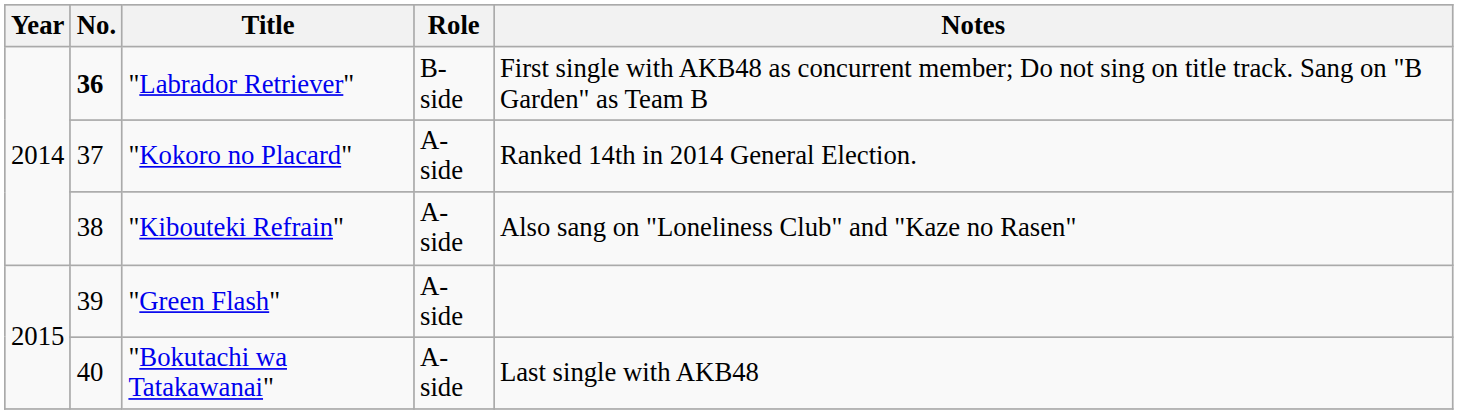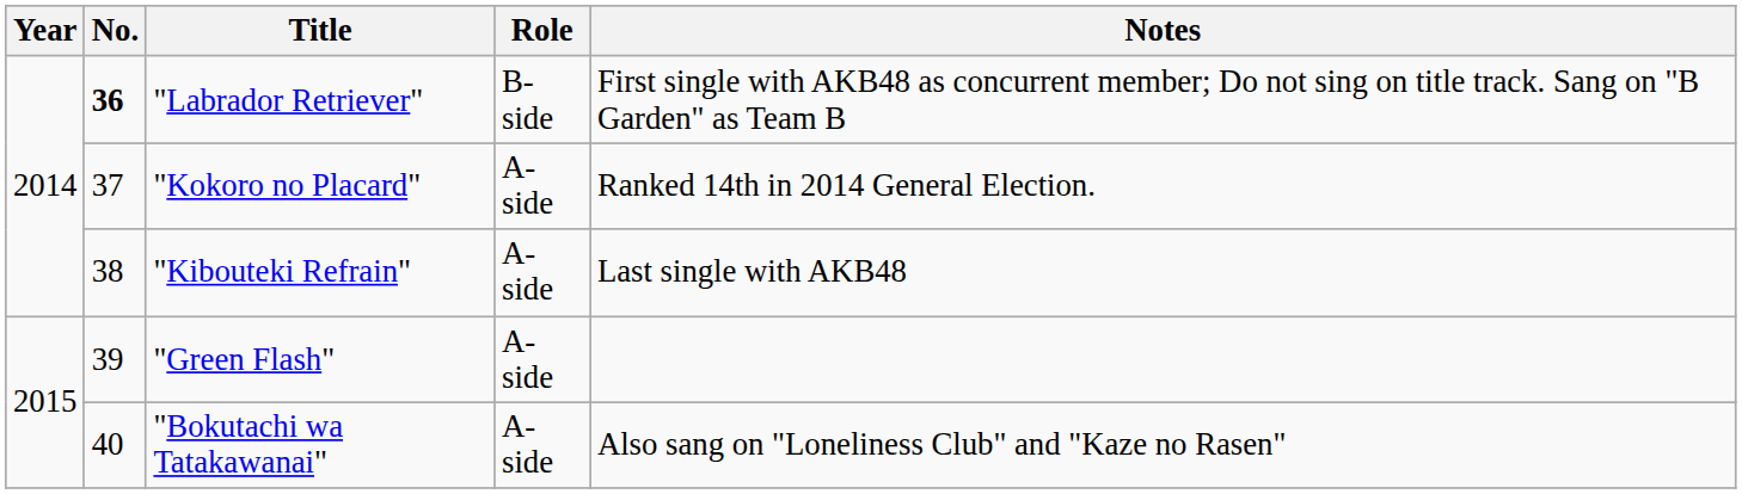"Kibouteki Refrain" | Notes: Also sang on "Loneliness Club" and "Kaze no Rasen" -> Last single with AKB48
"Bokutachi wa Tatakawanai" | Notes: Last single with AKB48 -> Also sang on "Loneliness Club" and "Kaze no Rasen"
